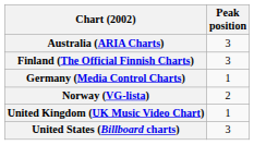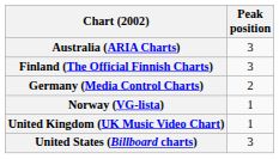Germany (Media Control Charts) | Peak position: 1 -> 2
Norway (VG-lista) | Peak position: 2 -> 1
